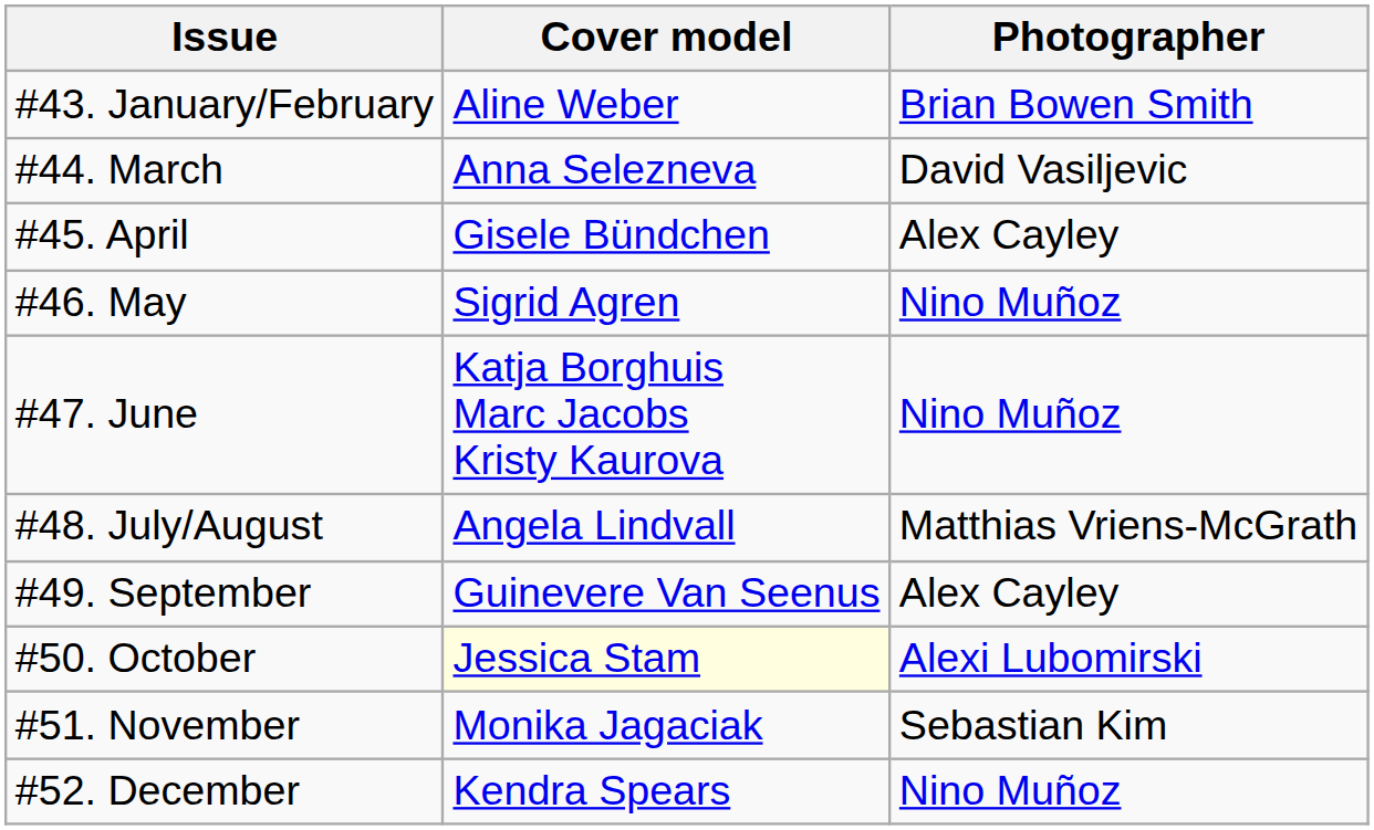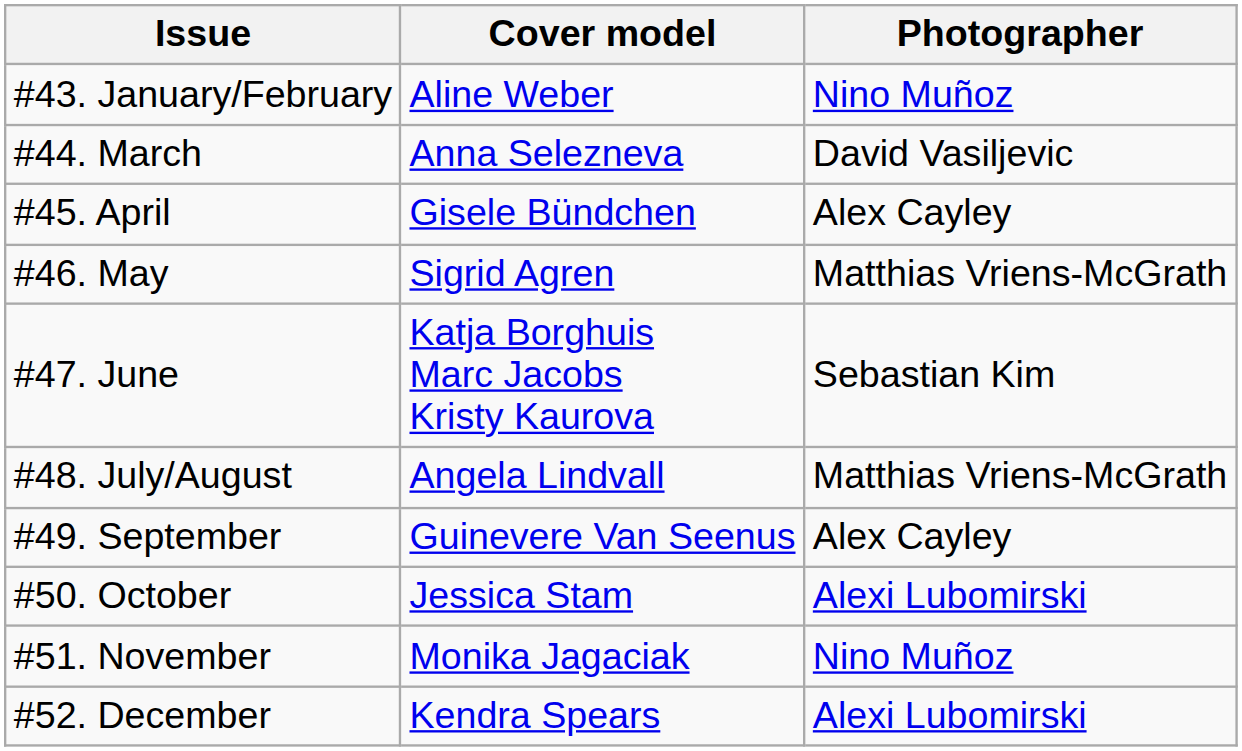#43. January/February | Photographer: Brian Bowen Smith -> Nino Muñoz
#46. May | Photographer: Nino Muñoz -> Matthias Vriens-McGrath
#47. June | Photographer: Nino Muñoz -> Sebastian Kim
#50. October | Cover model: lightyellow background -> no background
#51. November | Photographer: Sebastian Kim -> Nino Muñoz
#52. December | Photographer: Nino Muñoz -> Alexi Lubomirski
